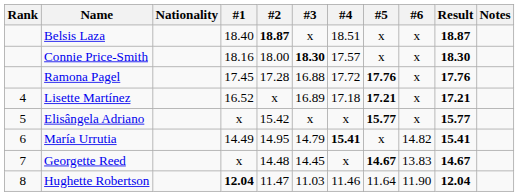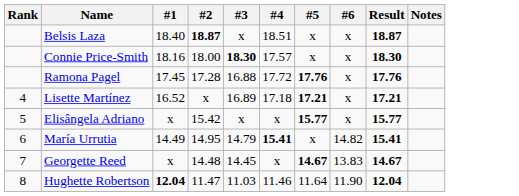- column: Nationality
